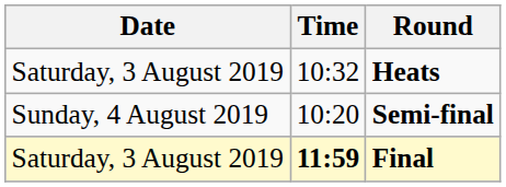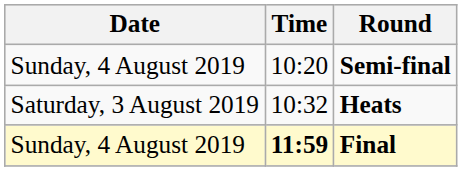rows swapped: Heats <-> Semi-final
Final | Date: Saturday, 3 August 2019 -> Sunday, 4 August 2019
